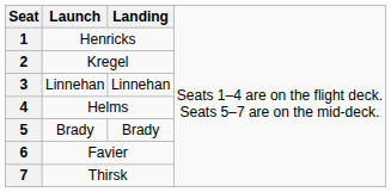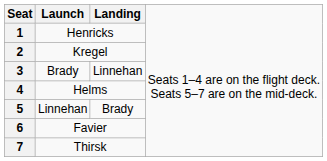3 | column 2: Linnehan -> Brady
5 | column 2: Brady -> Linnehan
